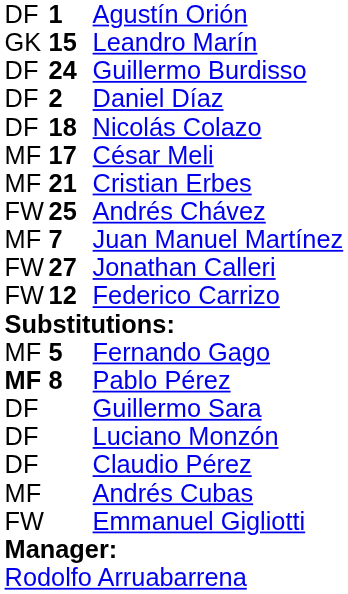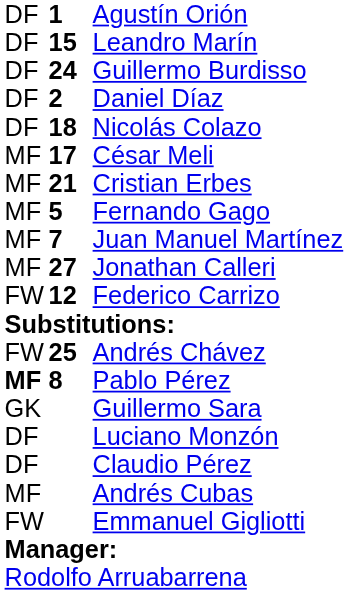Leandro Marín | column 1: GK -> DF
rows swapped: Fernando Gago <-> Andrés Chávez
Jonathan Calleri | column 1: FW -> MF
Guillermo Sara | column 1: DF -> GK
